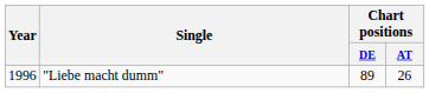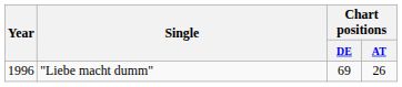"Liebe macht dumm" | Chart positions / DE: 89 -> 69
